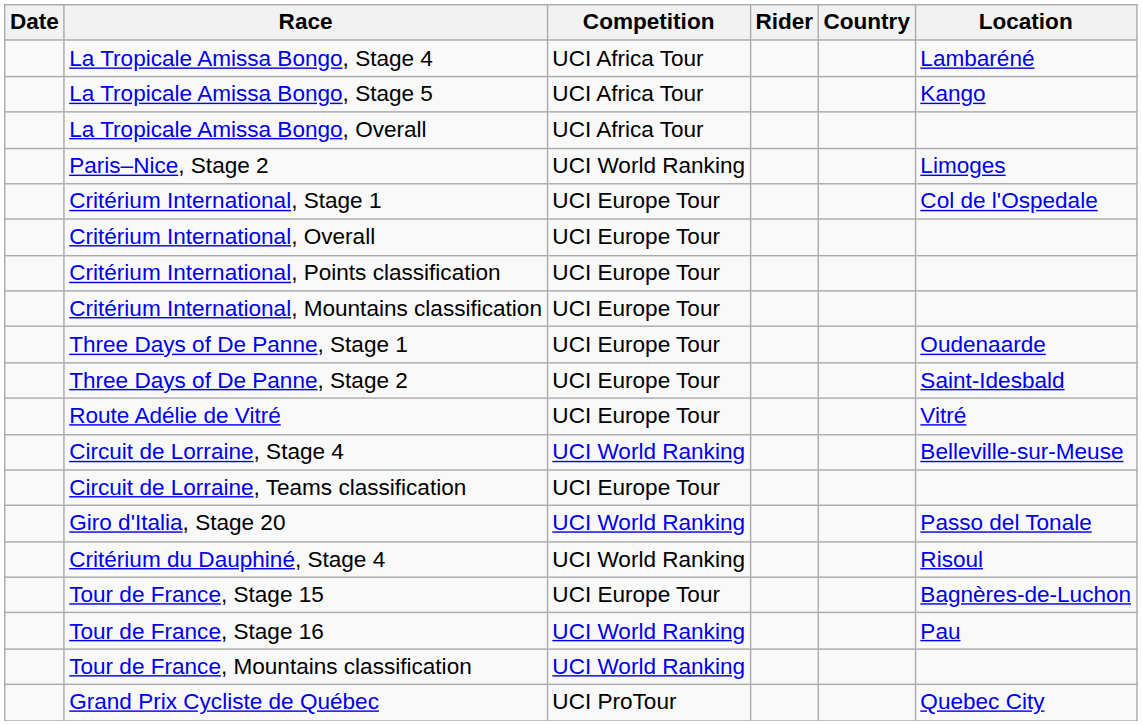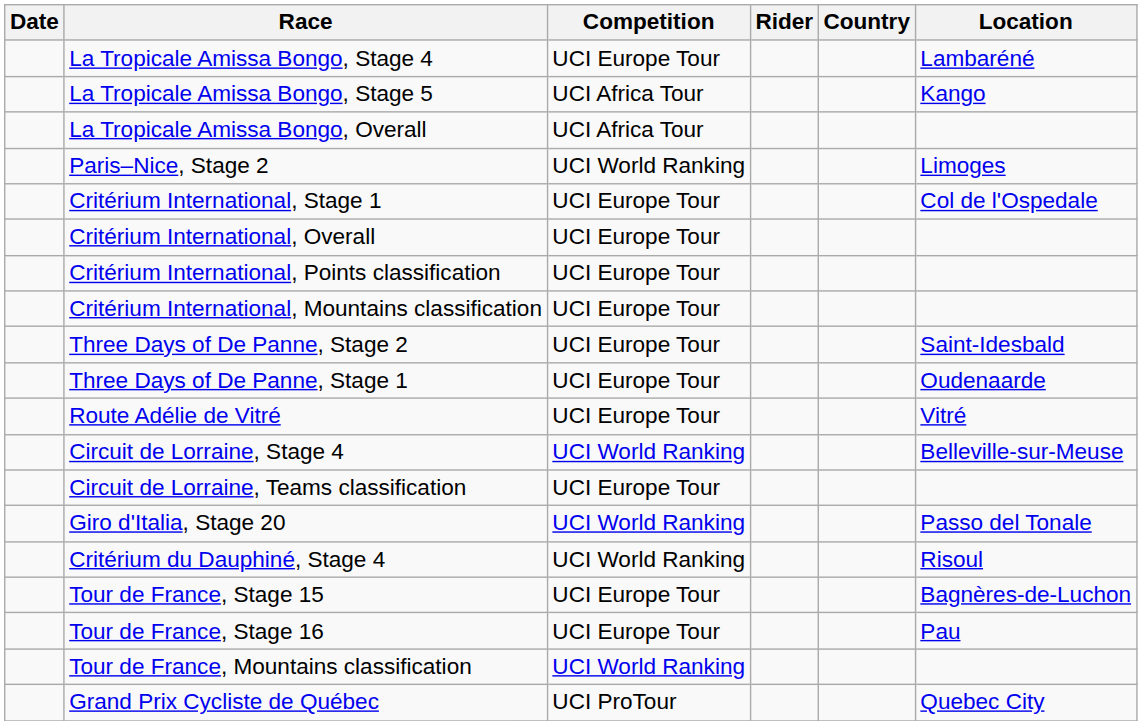La Tropicale Amissa Bongo, Stage 4 | Competition: UCI Africa Tour -> UCI Europe Tour
rows swapped: Three Days of De Panne, Stage 1 <-> Three Days of De Panne, Stage 2
Tour de France, Stage 16 | Competition: UCI World Ranking -> UCI Europe Tour
